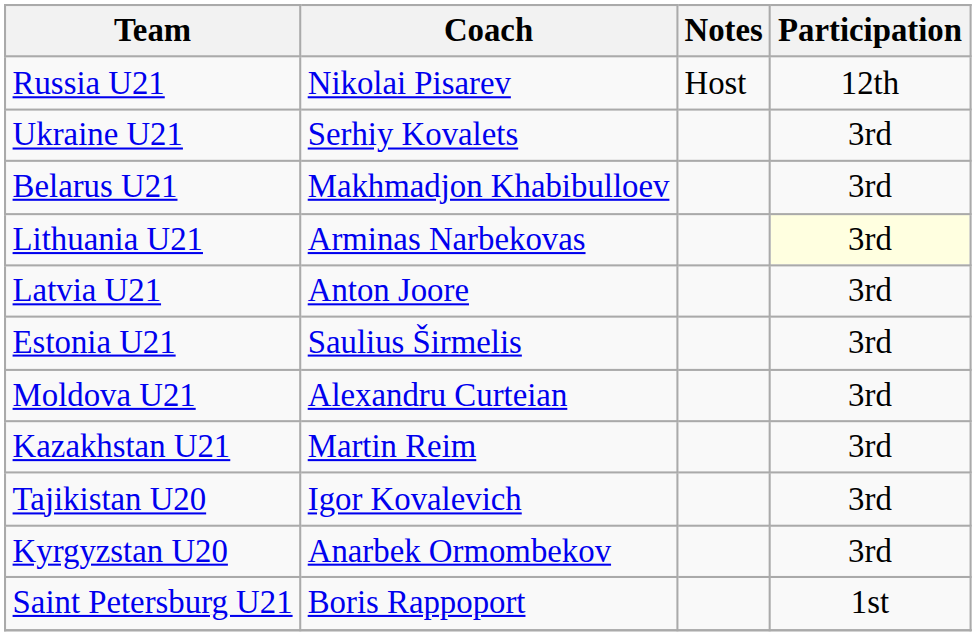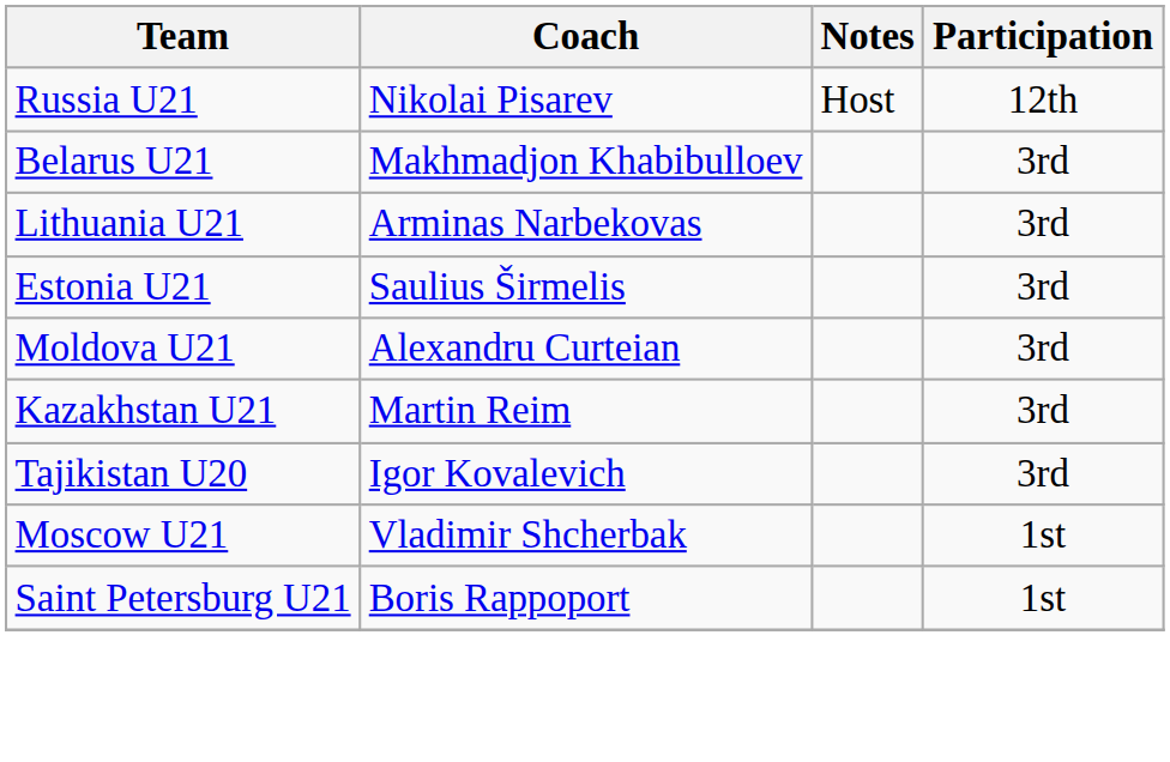- row: Ukraine U21 | Serhiy Kovalets | 3rd
Lithuania U21 | Participation: lightyellow background -> no background
- row: Latvia U21 | Anton Joore | 3rd
- row: Kyrgyzstan U20 | Anarbek Ormombekov | 3rd
+ row: Moscow U21 | Vladimir Shcherbak | 1st
